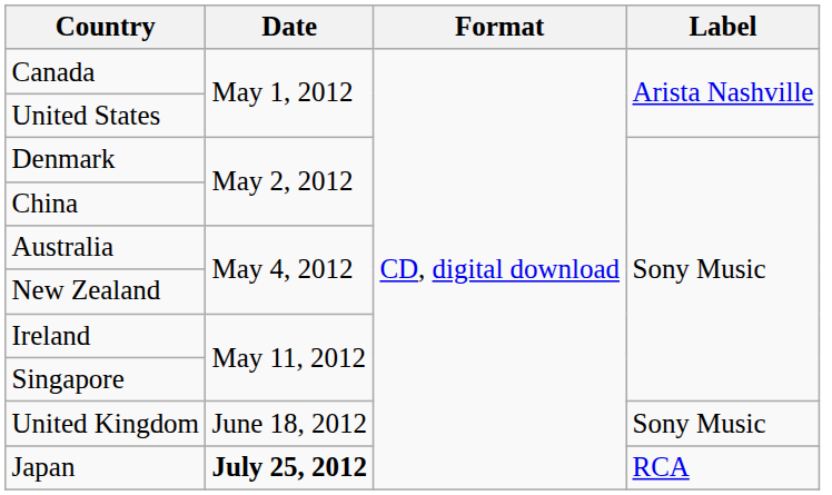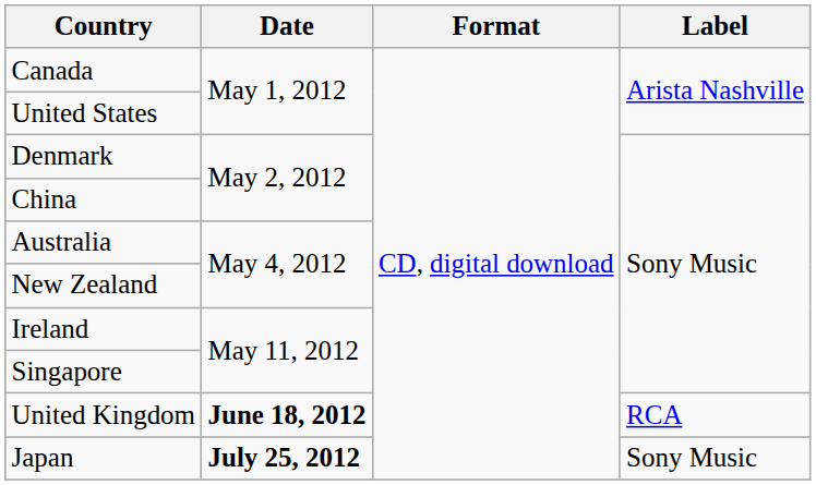United Kingdom | Date: normal -> bold
United Kingdom | Label: Sony Music -> RCA
Japan | Label: RCA -> Sony Music
